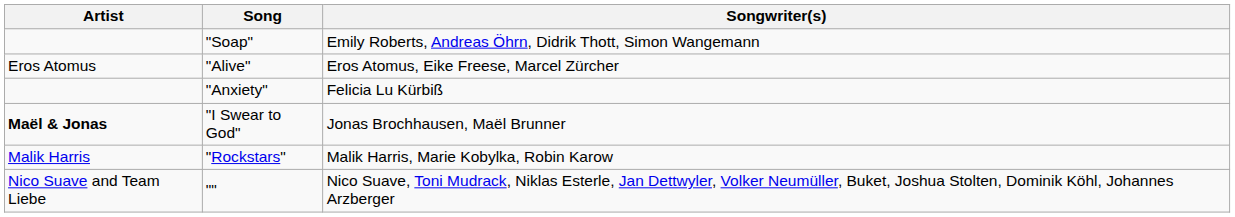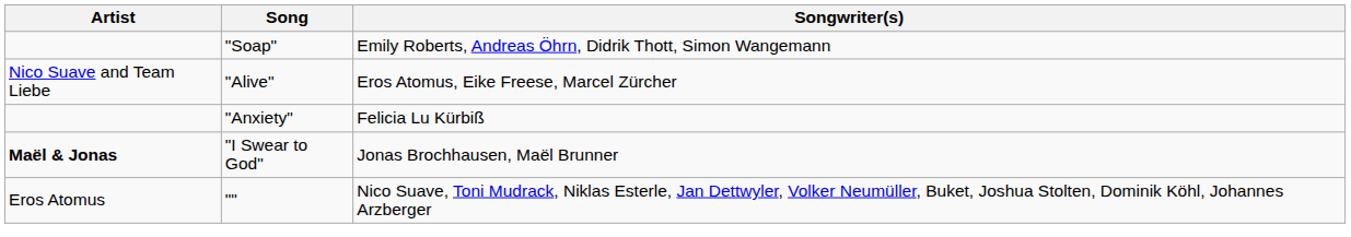"Alive" | Artist: Eros Atomus -> Nico Suave and Team Liebe
- row: Malik Harris | "Rockstars" | Malik Harris, Marie Kobylka, Robin Karow
"" | Artist: Nico Suave and Team Liebe -> Eros Atomus
